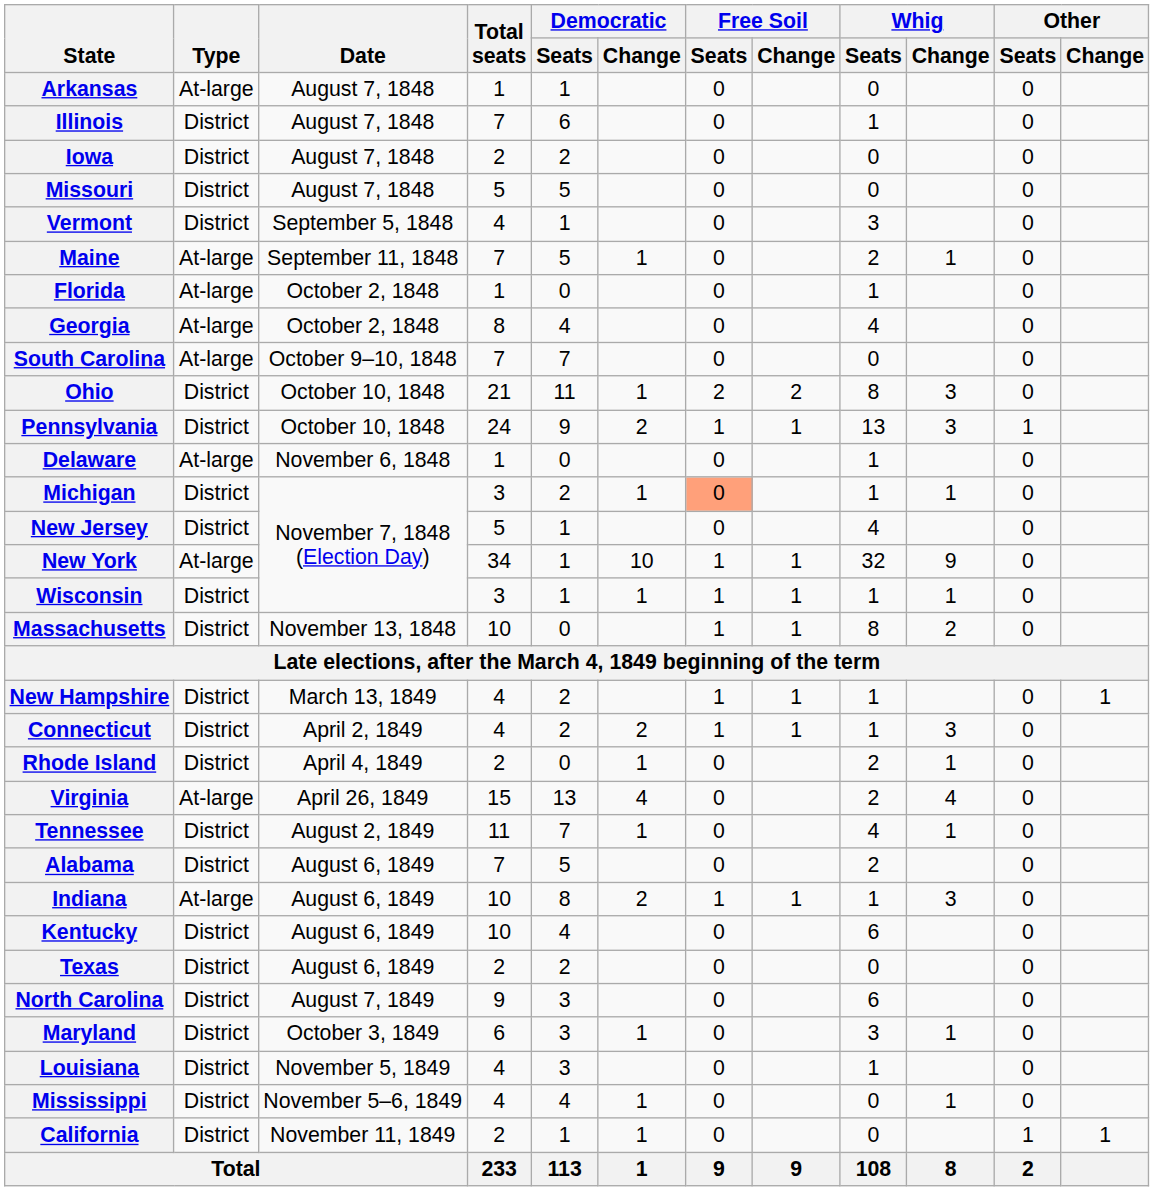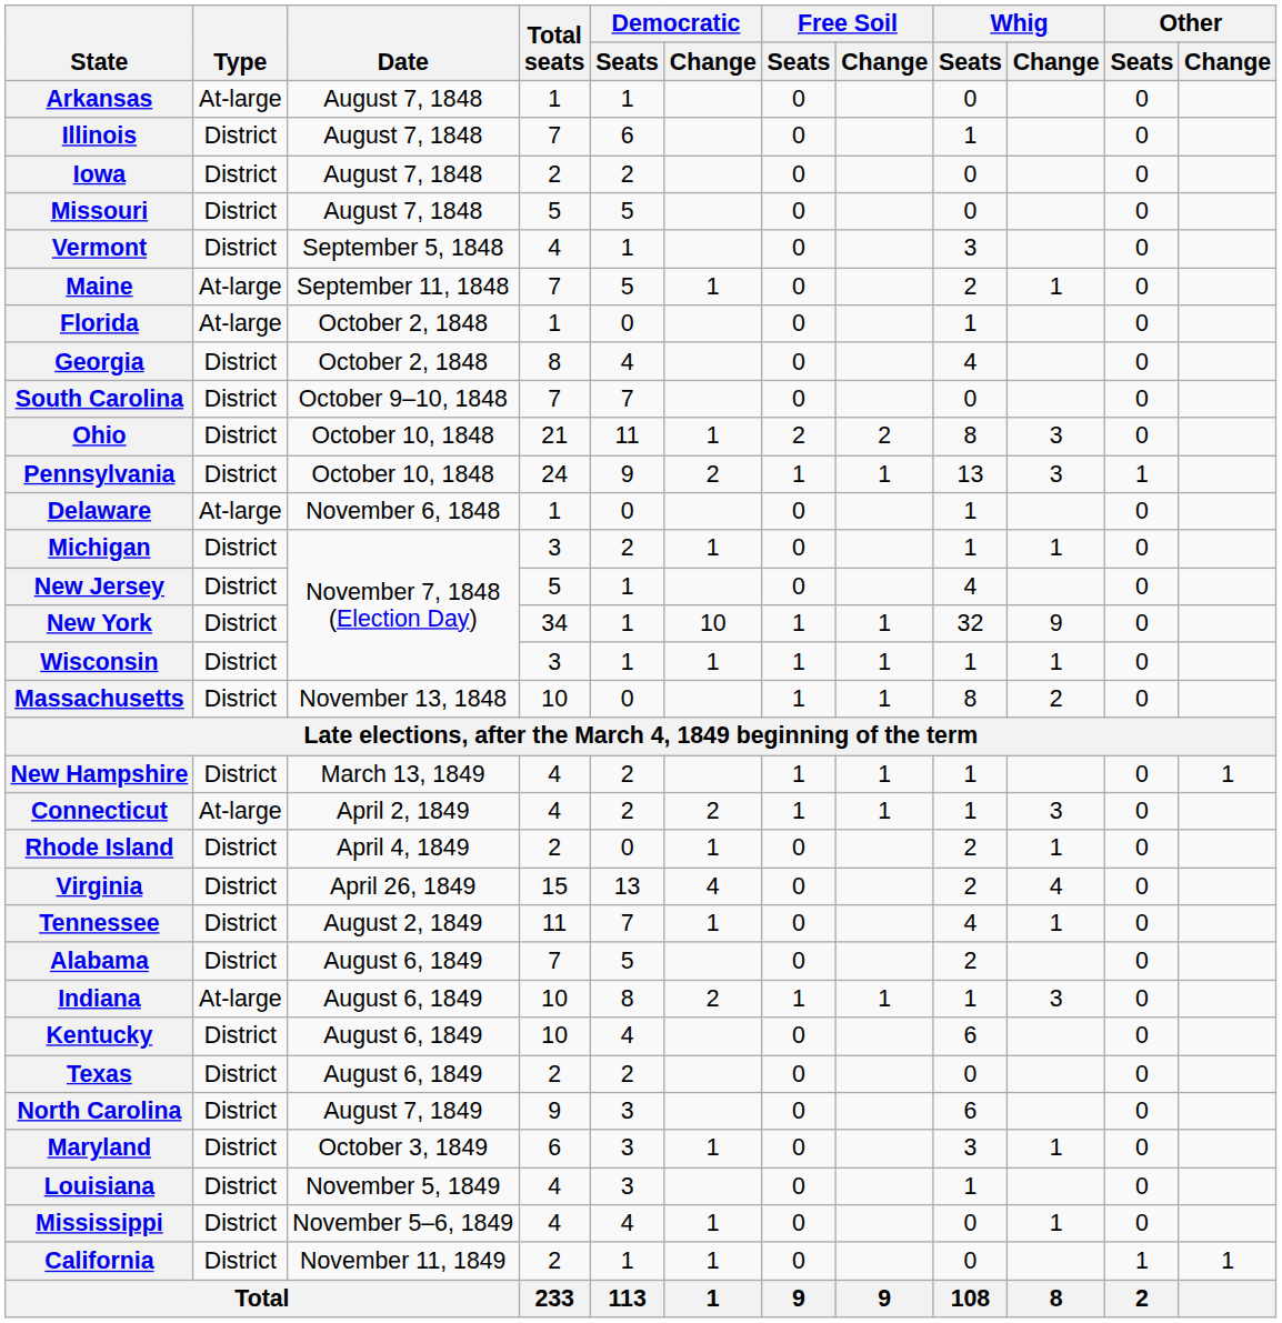Georgia | Type: At-large -> District
South Carolina | Type: At-large -> District
Michigan | Free Soil / Seats: lightsalmon background -> no background
New York | Type: At-large -> District
Connecticut | Type: District -> At-large
Virginia | Type: At-large -> District
